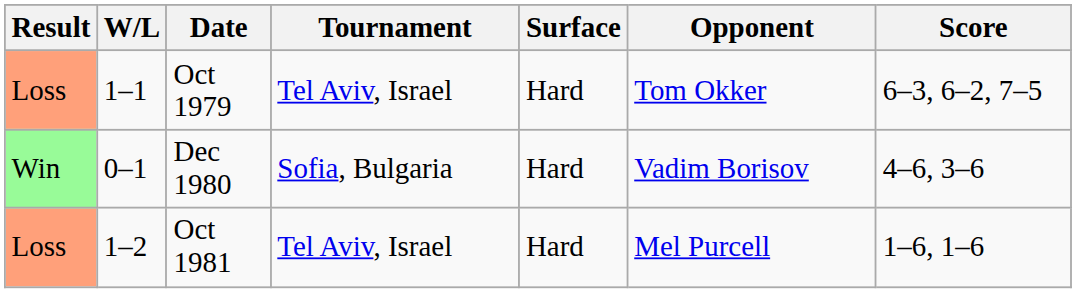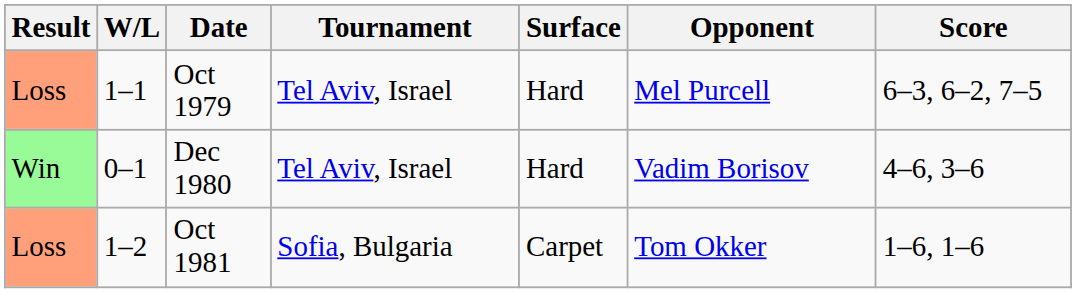Oct 1979 | Opponent: Tom Okker -> Mel Purcell
Dec 1980 | Tournament: Sofia, Bulgaria -> Tel Aviv, Israel
Oct 1981 | Tournament: Tel Aviv, Israel -> Sofia, Bulgaria
Oct 1981 | Surface: Hard -> Carpet
Oct 1981 | Opponent: Mel Purcell -> Tom Okker
